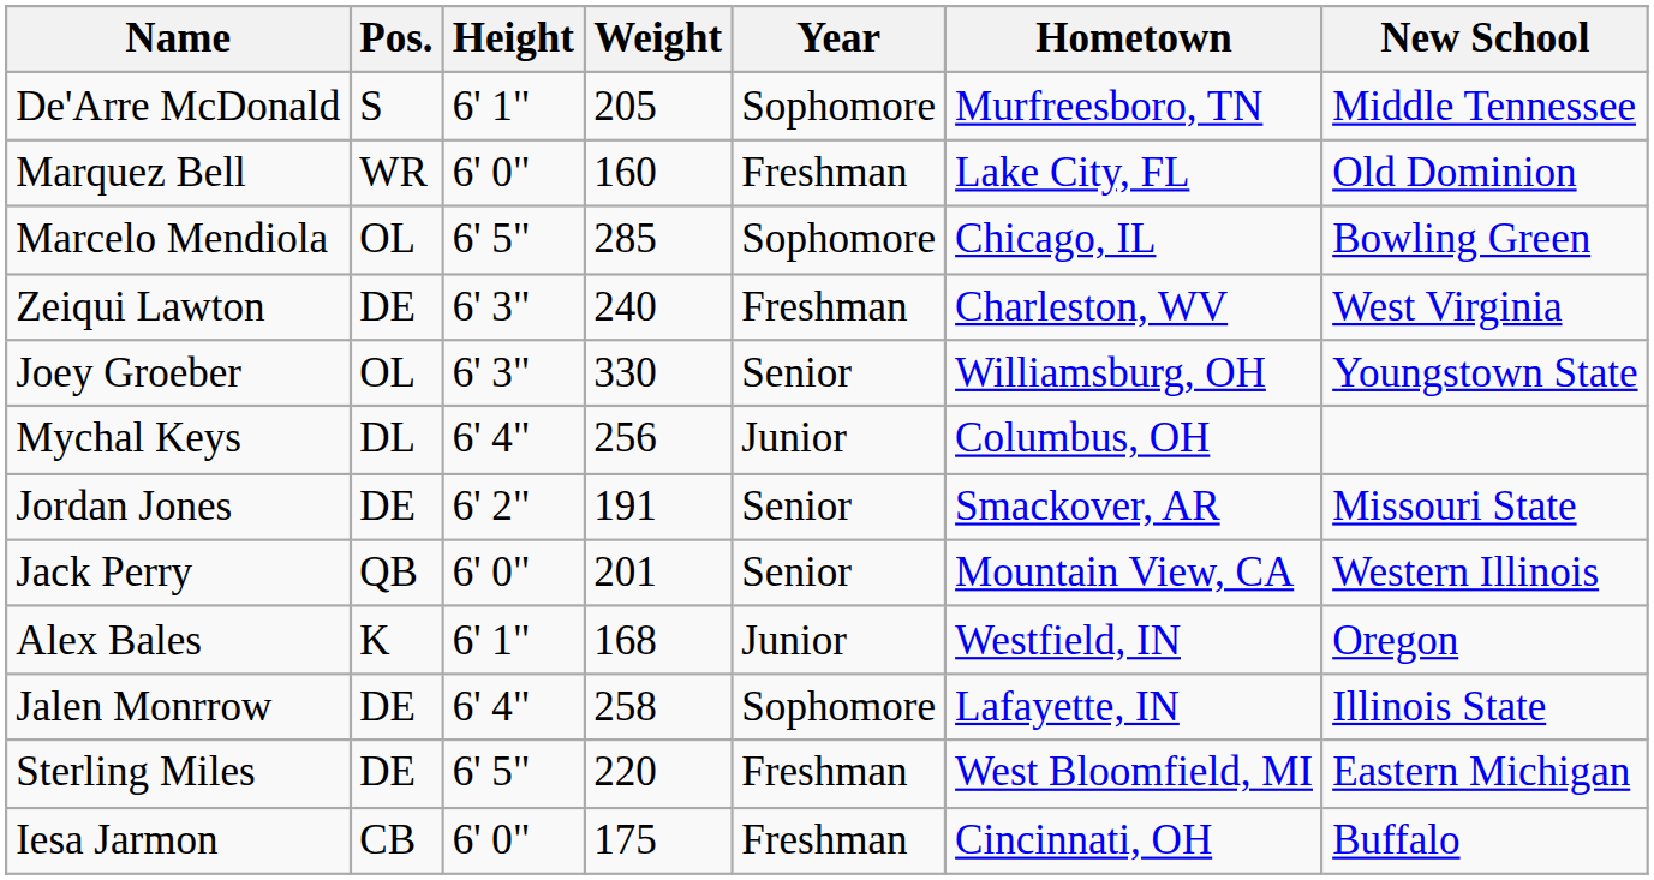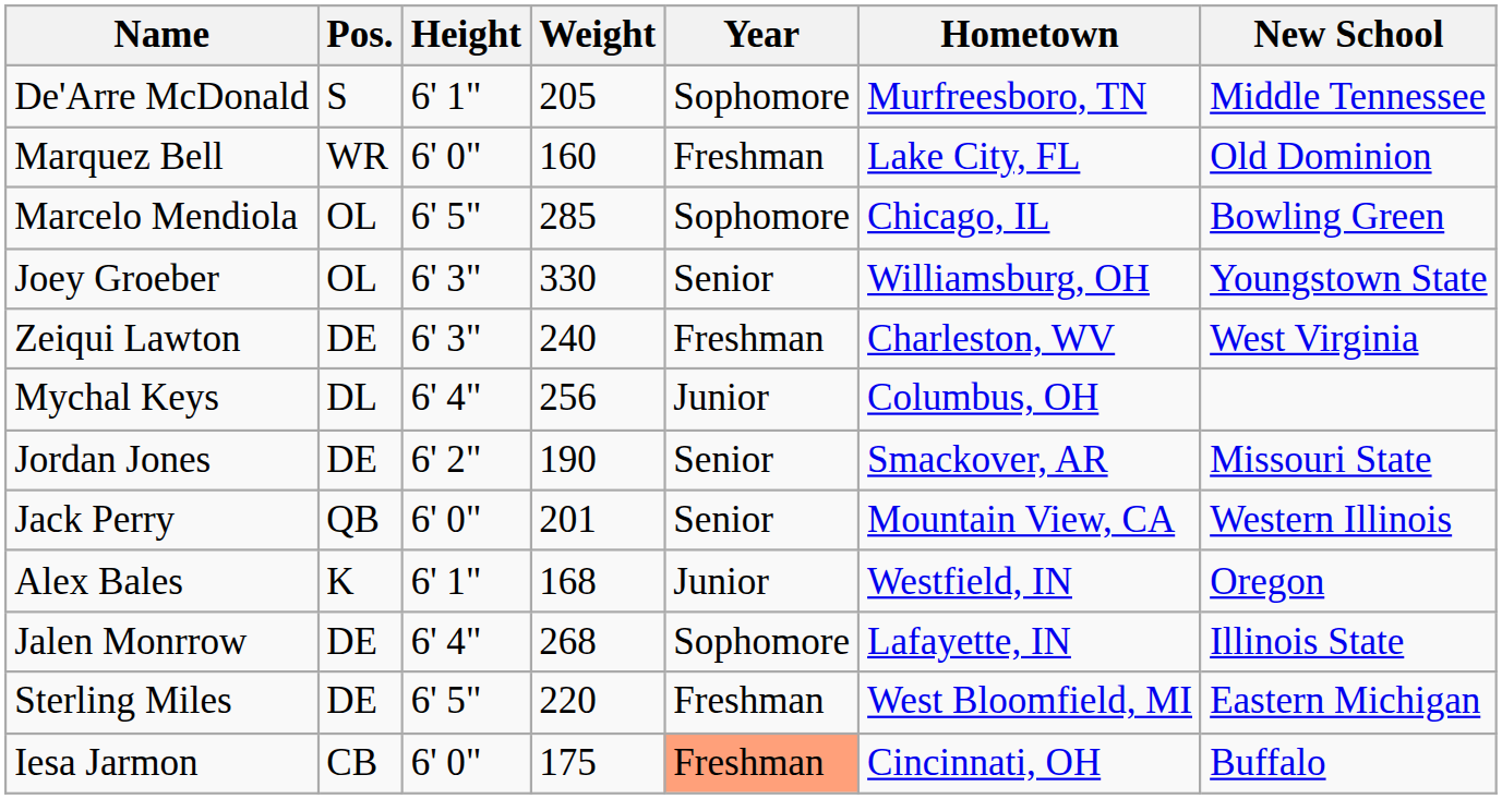rows swapped: Zeiqui Lawton <-> Joey Groeber
Jordan Jones | Weight: 191 -> 190
Jalen Monrrow | Weight: 258 -> 268
Iesa Jarmon | Year: no background -> lightsalmon background
